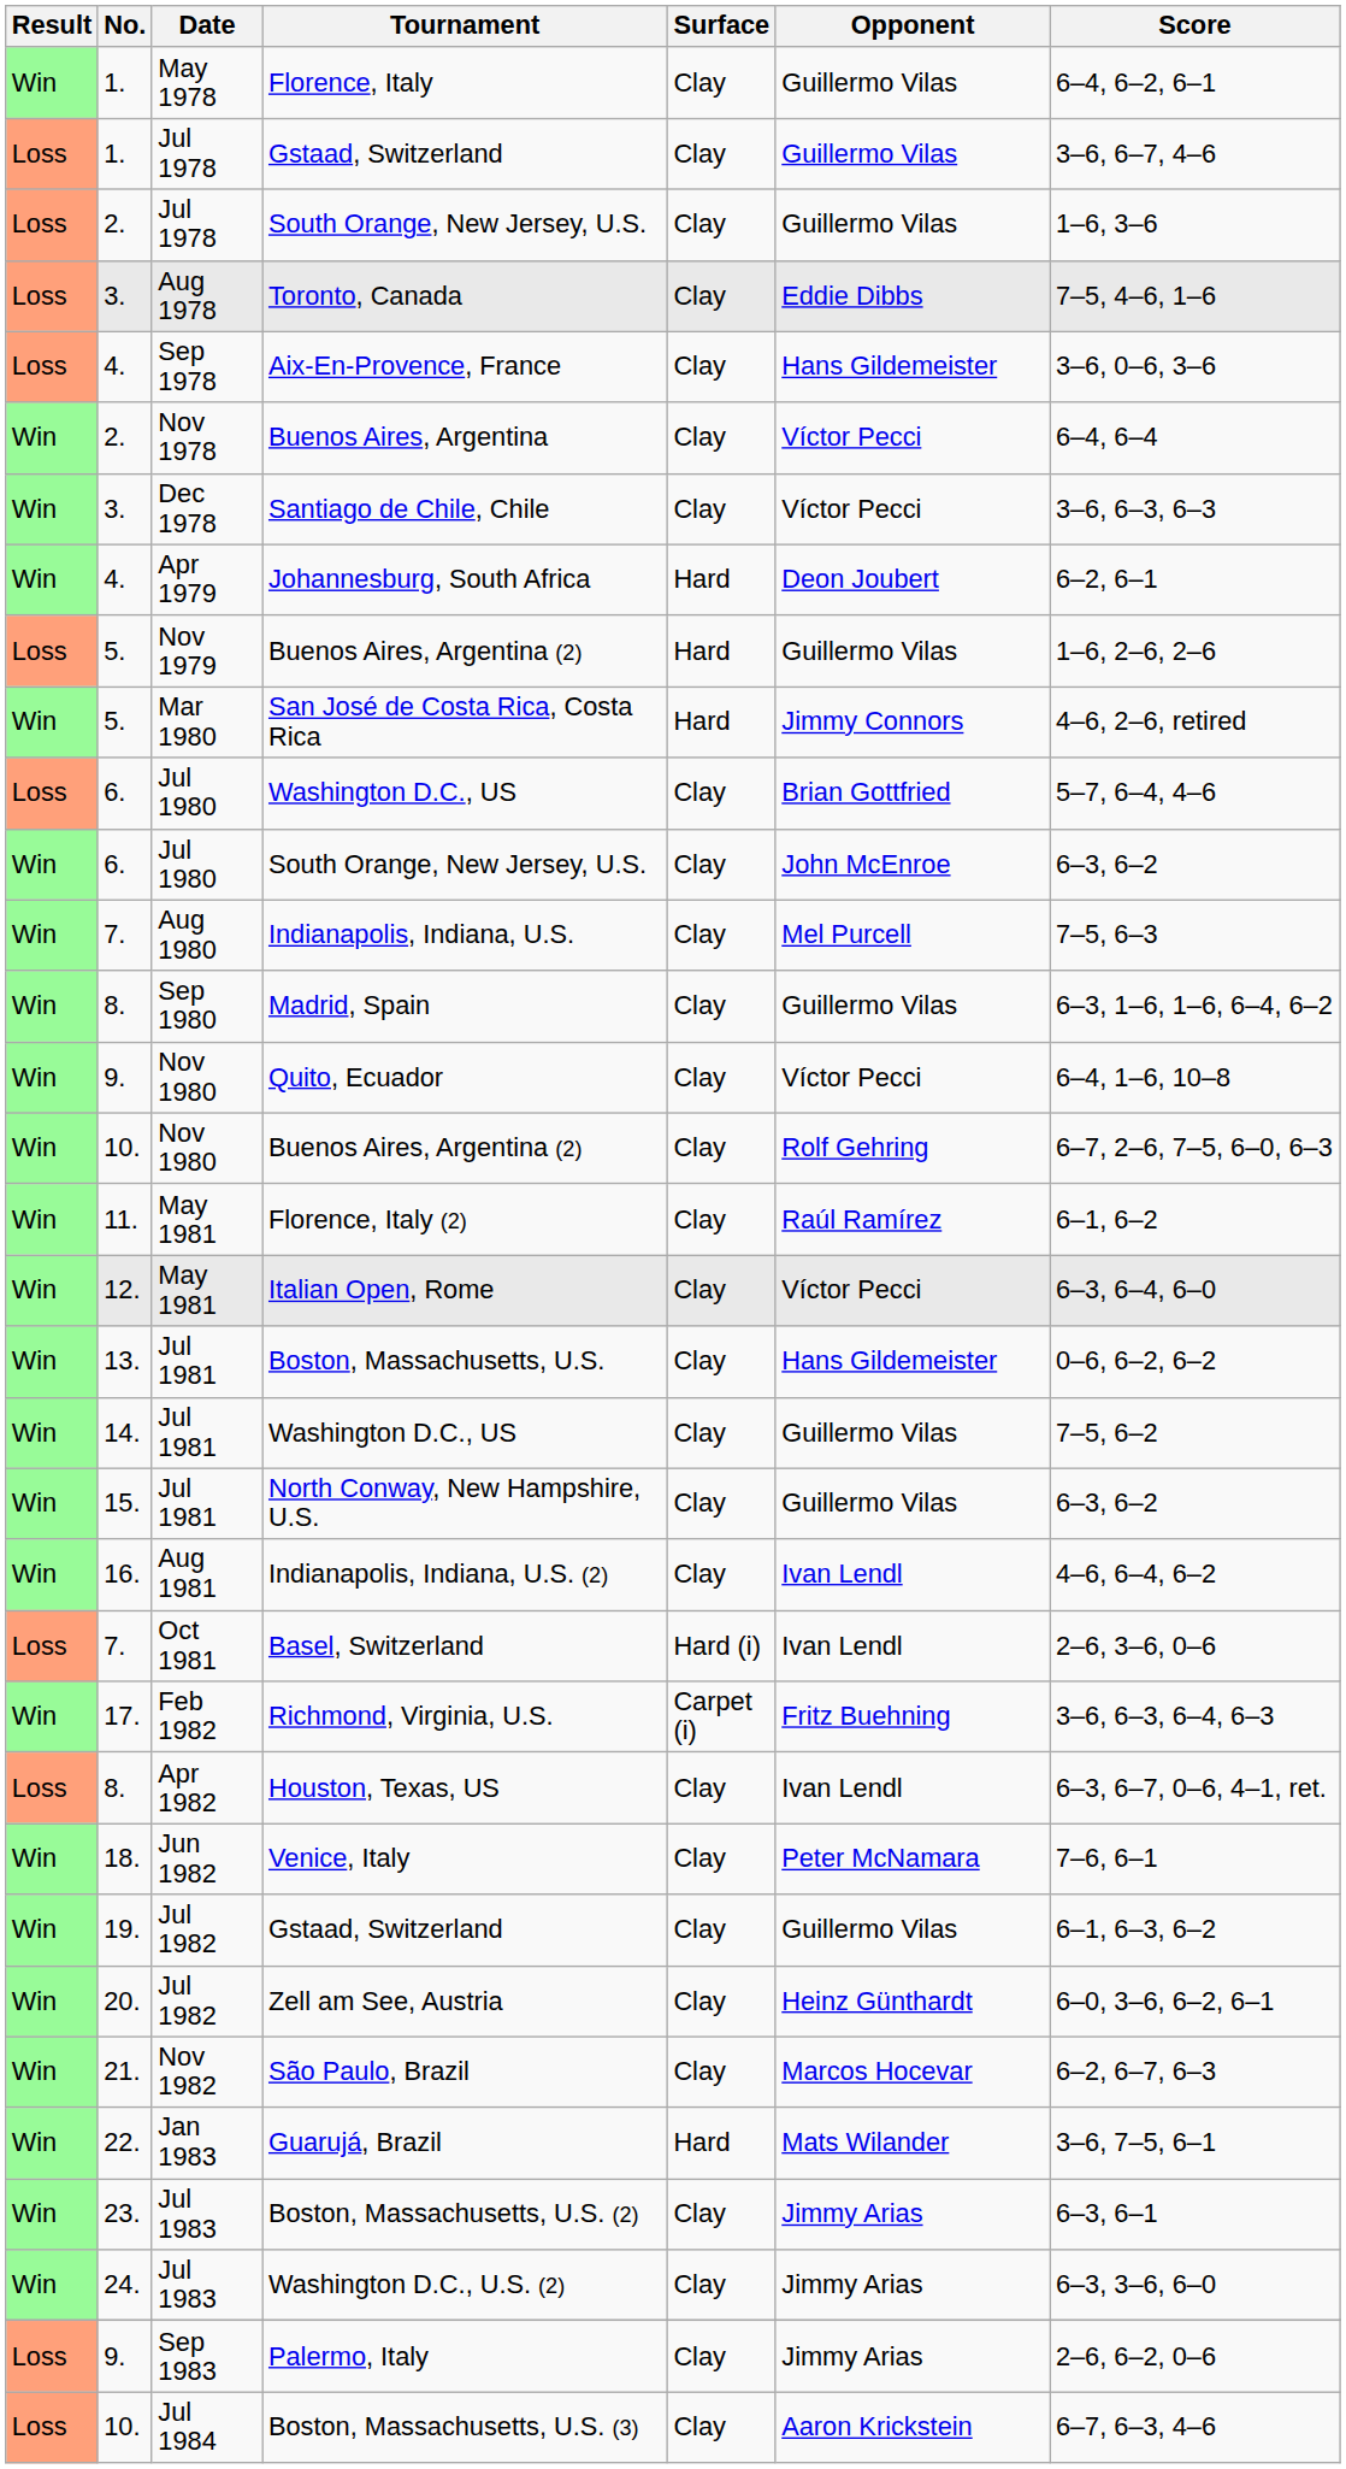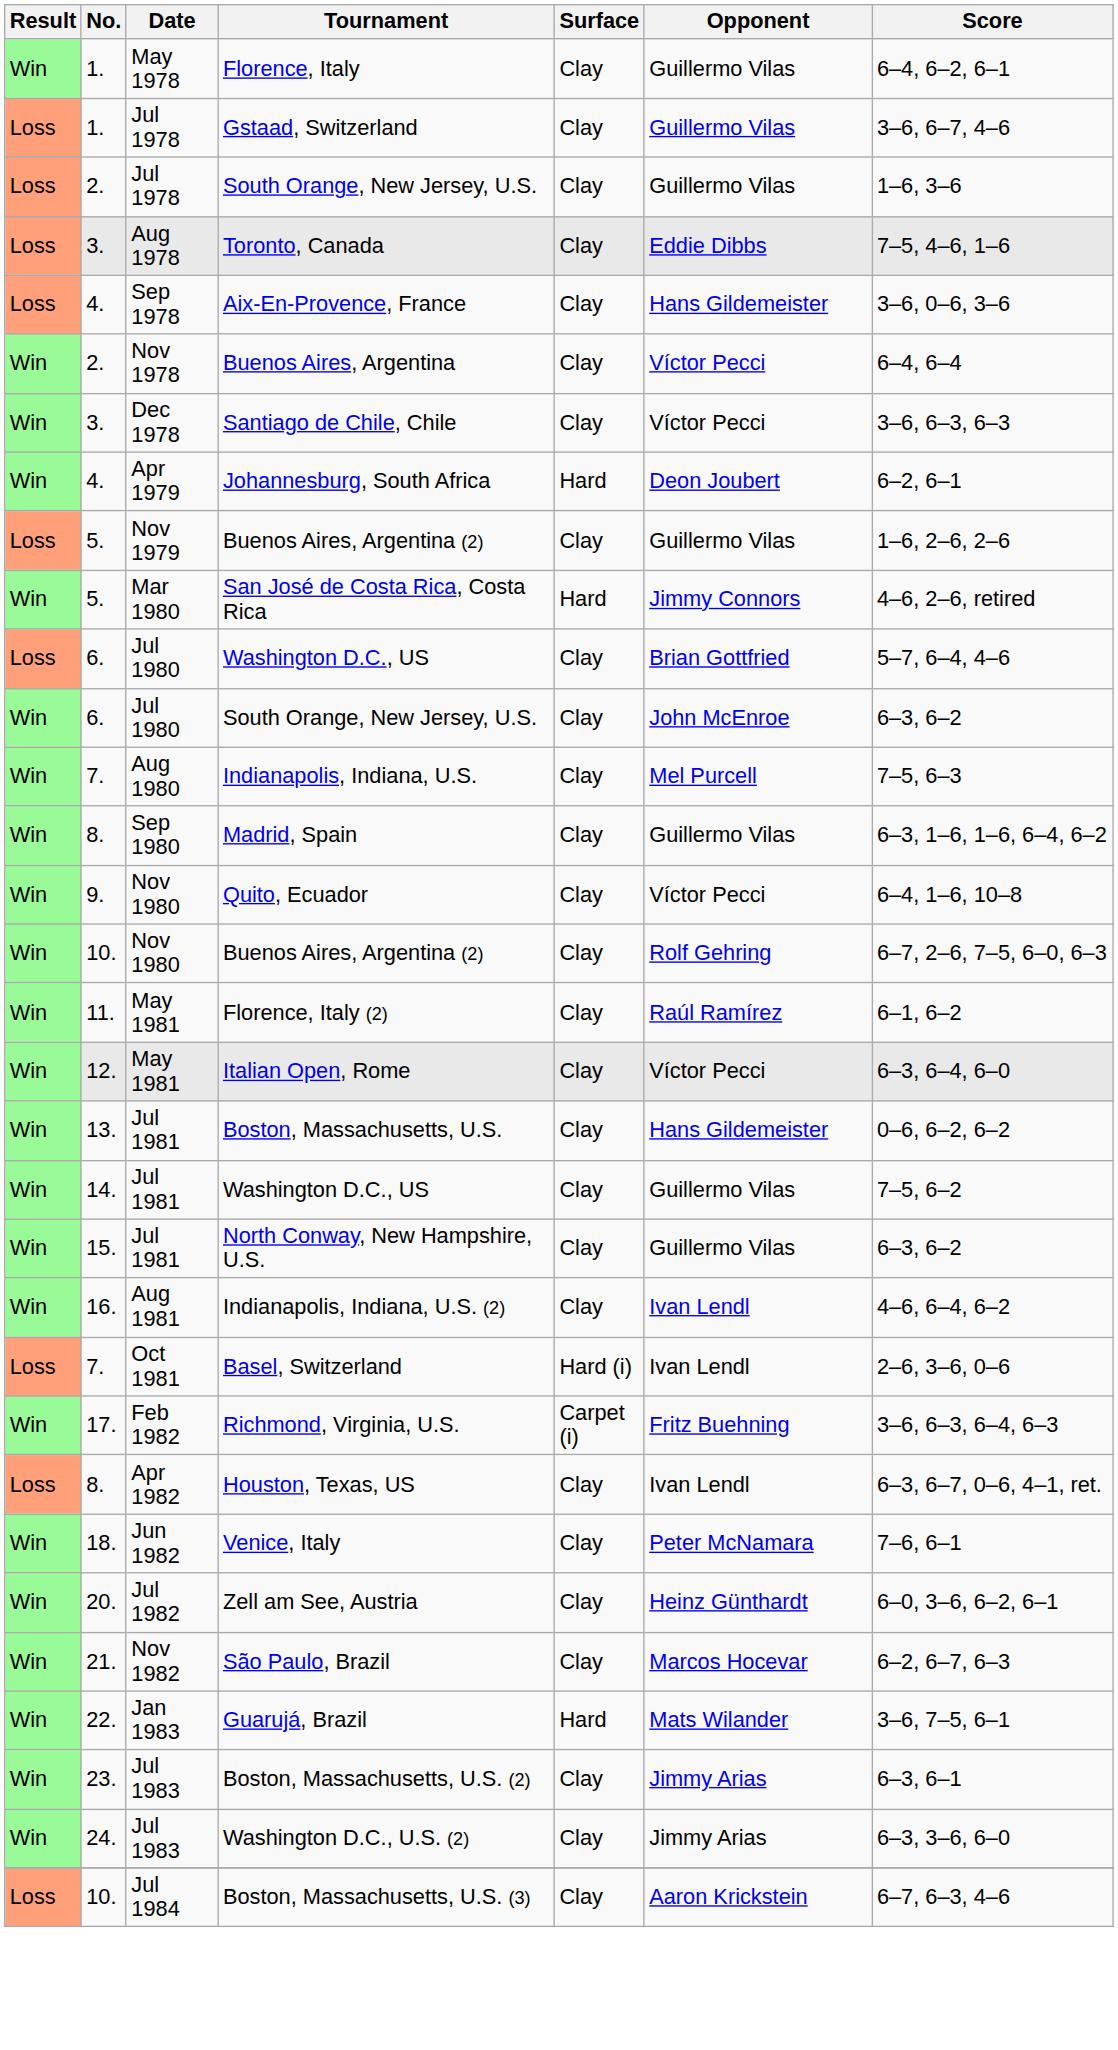Nov 1979 / Buenos Aires, Argentina (2) | Surface: Hard -> Clay
- row: Win | 19. | Jul 1982 | Gstaad, Switzerland | Clay | Guillermo Vilas | 6–1, 6–3, 6–2
- row: Loss | 9. | Sep 1983 | Palermo, Italy | Clay | Jimmy Arias | 2–6, 6–2, 0–6
